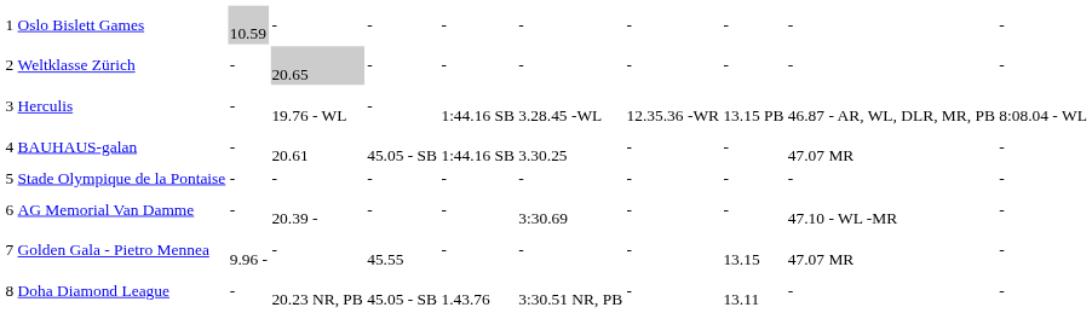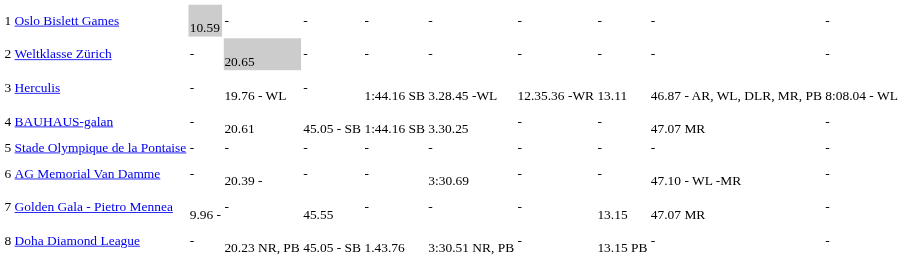Herculis | column 9: 13.15 PB -> 13.11
Doha Diamond League | column 9: 13.11 -> 13.15 PB
